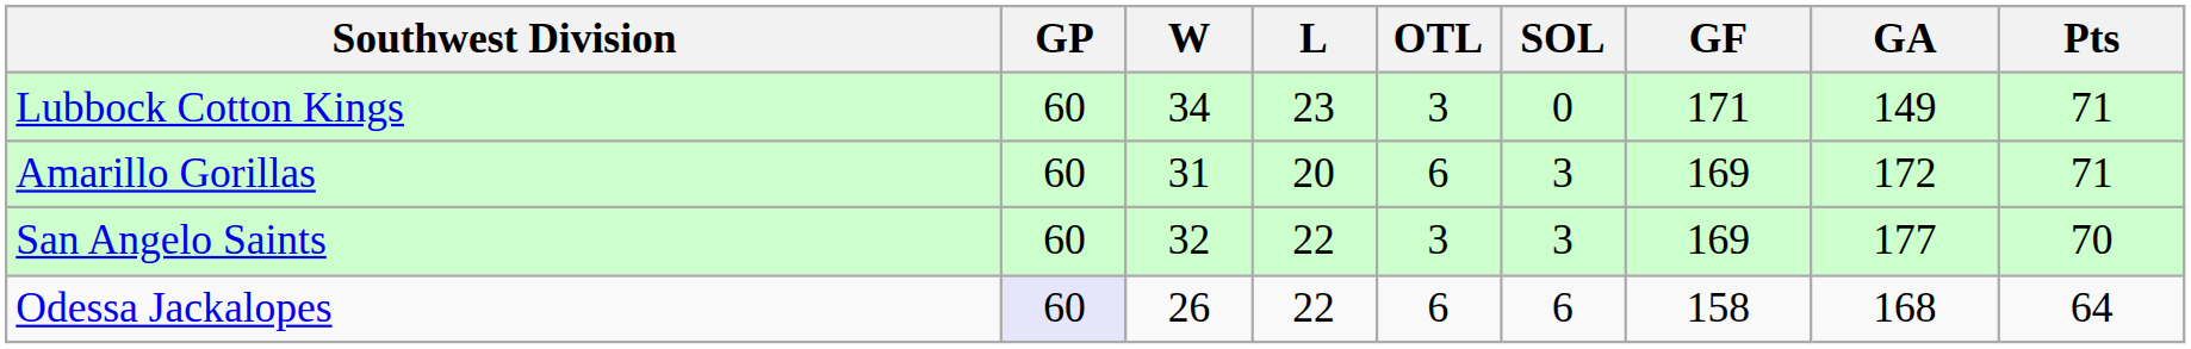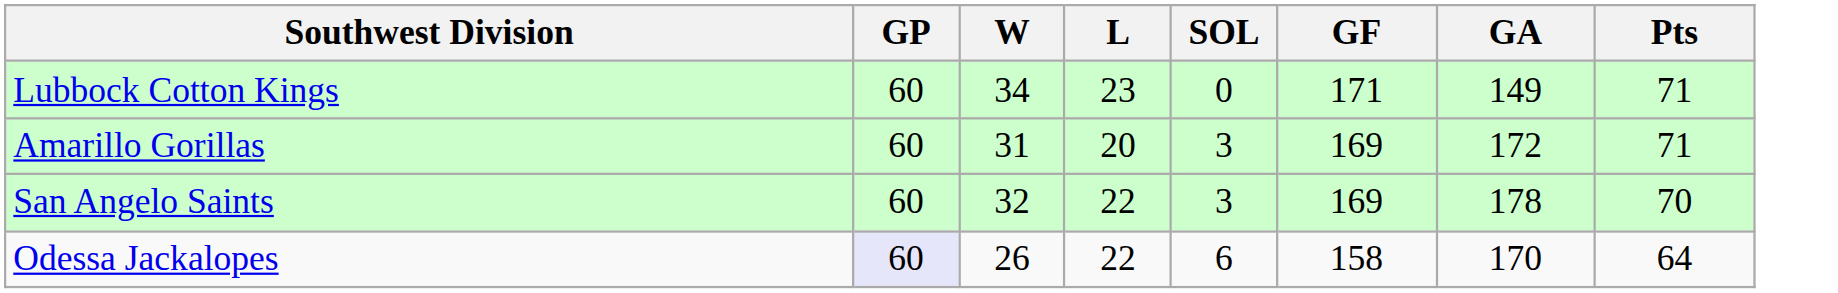- column: OTL | 3 | 6 | 3 | 6
San Angelo Saints | GA: 177 -> 178
Odessa Jackalopes | GA: 168 -> 170
